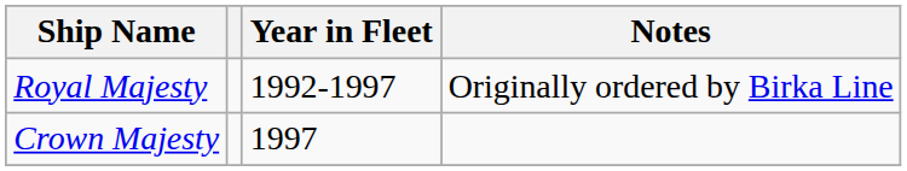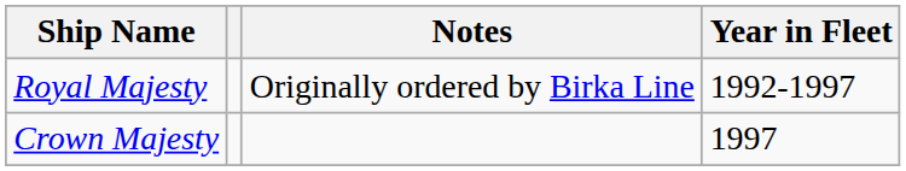columns swapped: Year in Fleet <-> Notes
